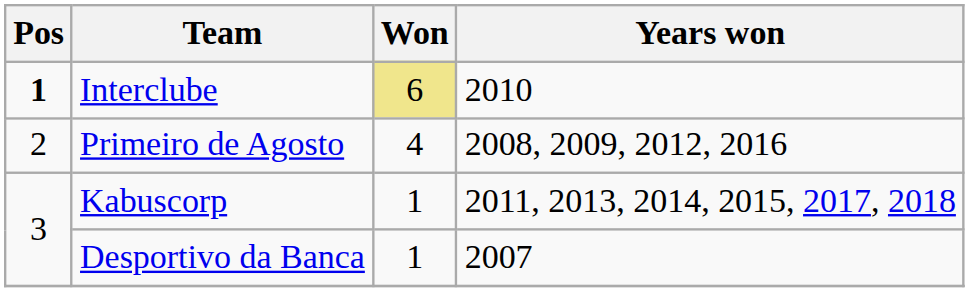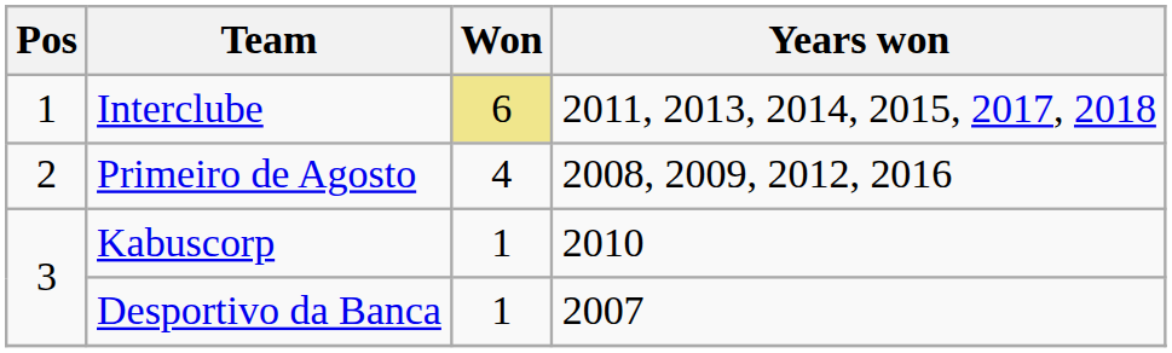Interclube | Pos: bold -> normal
Interclube | Years won: 2010 -> 2011, 2013, 2014, 2015, 2017, 2018
Kabuscorp | Years won: 2011, 2013, 2014, 2015, 2017, 2018 -> 2010
